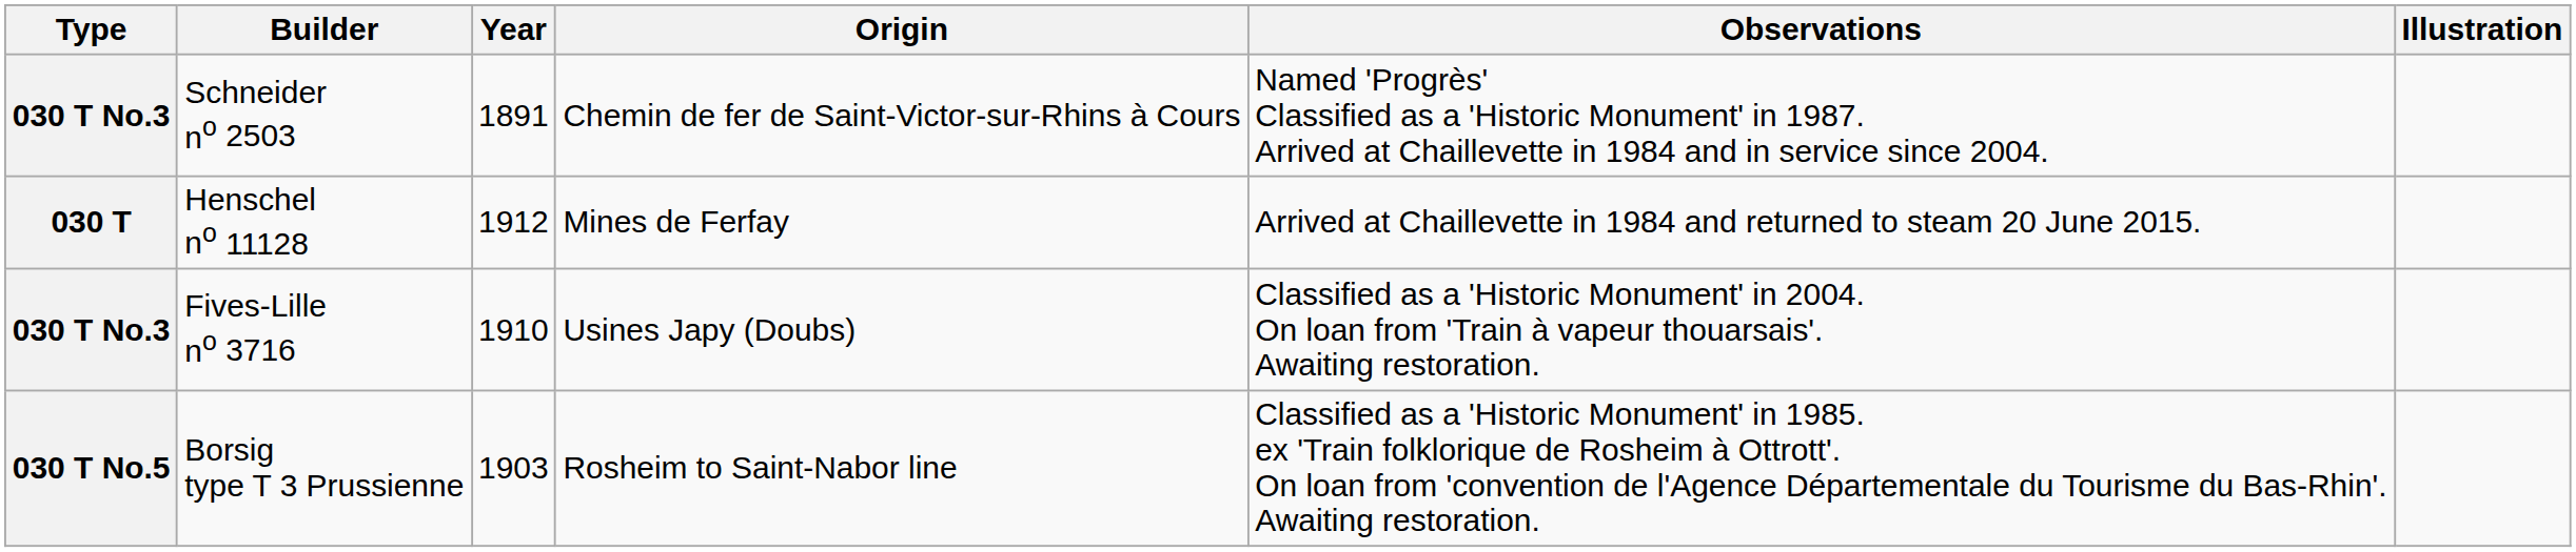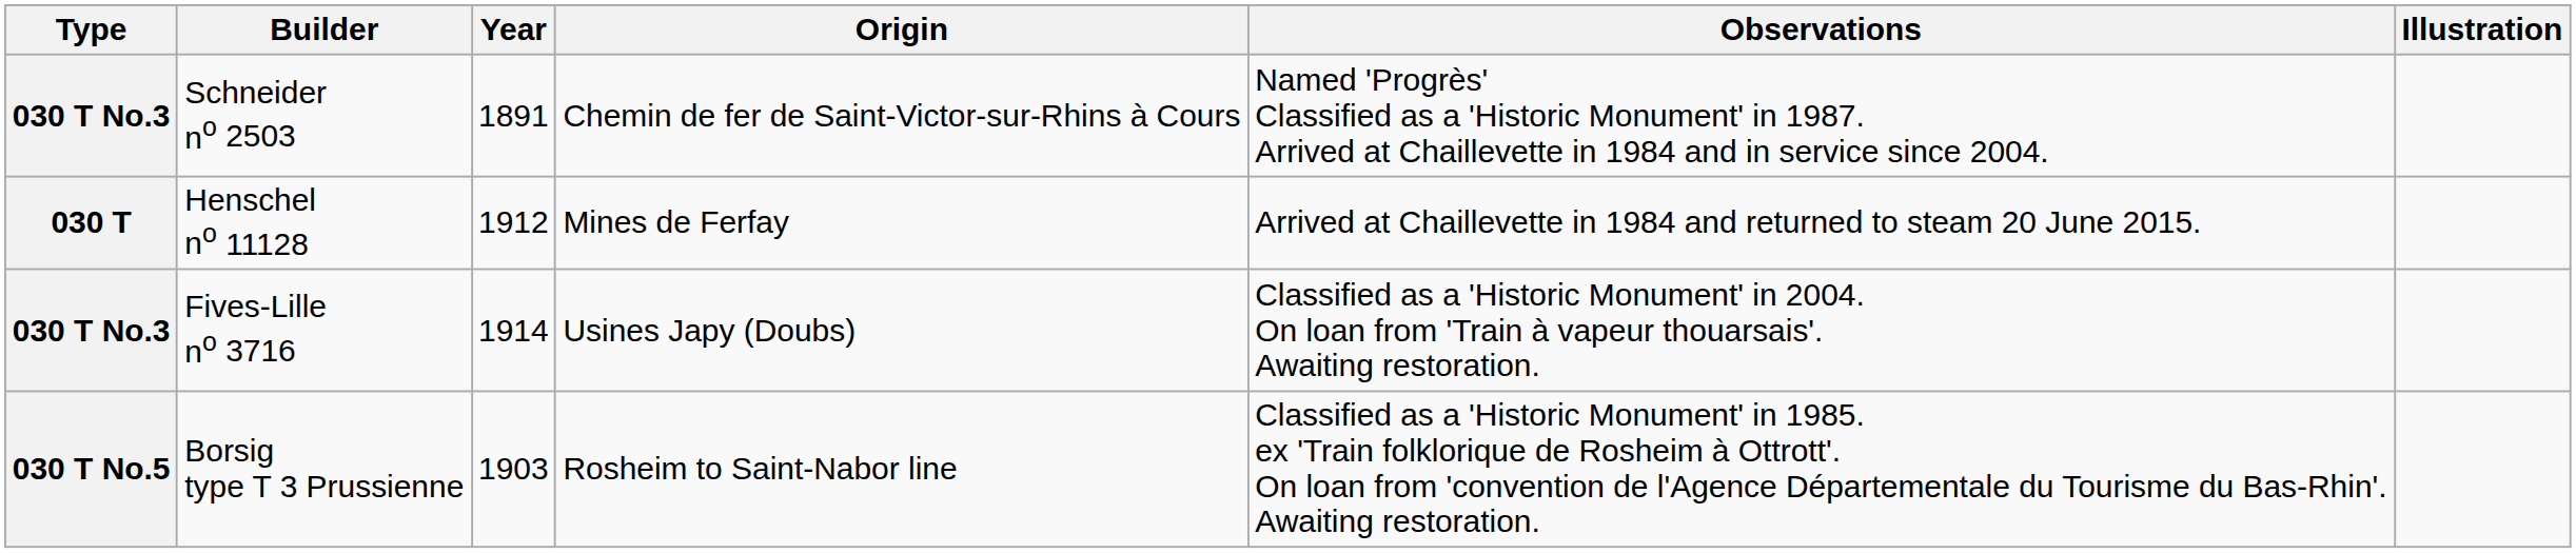Fives-Lille no 3716 | Year: 1910 -> 1914
